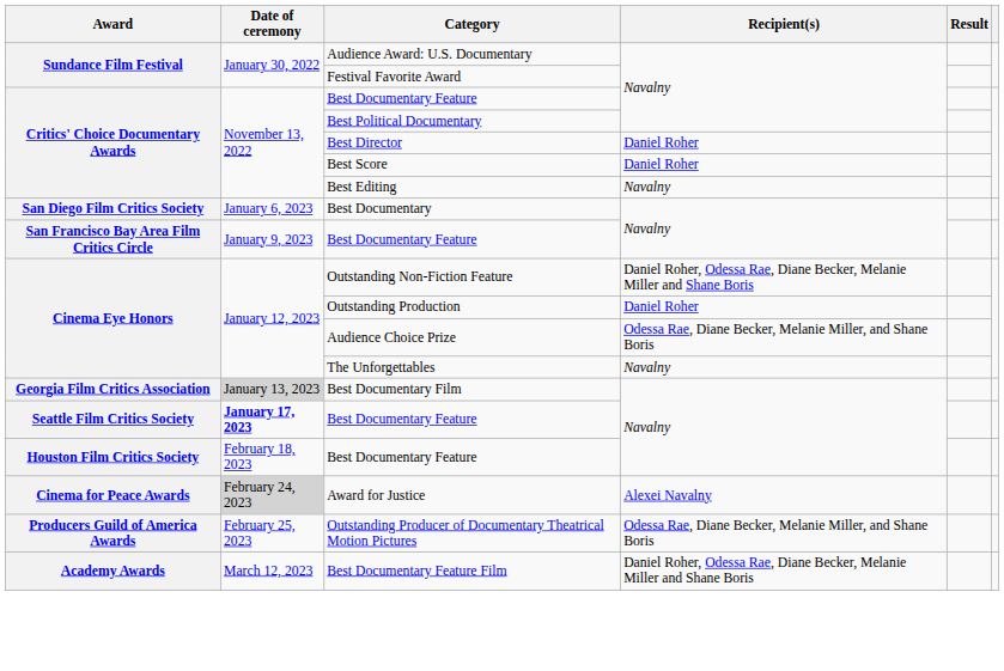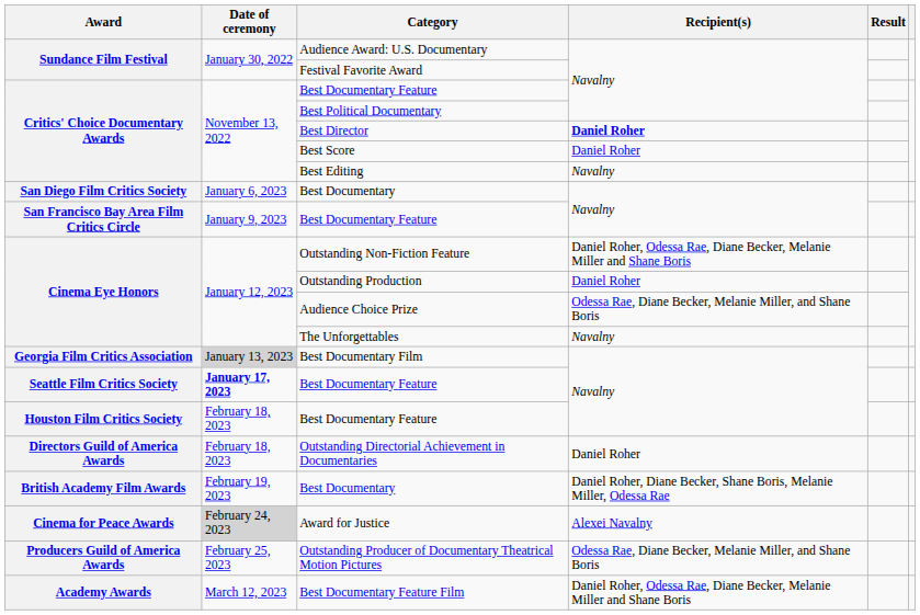Best Director | Recipient(s): normal -> bold
+ row: Directors Guild of America Awards | February 18, 2023 | Outstanding Directorial Achievement in Documentaries | Daniel Roher
+ row: British Academy Film Awards | February 19, 2023 | Best Documentary | Daniel Roher, Diane Becker, Shane Boris, Melanie Miller, Odessa Rae
